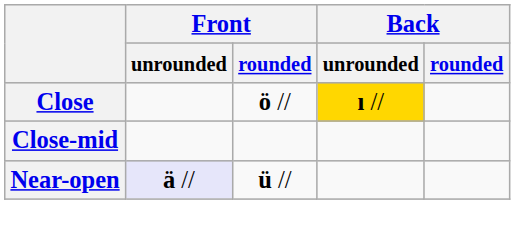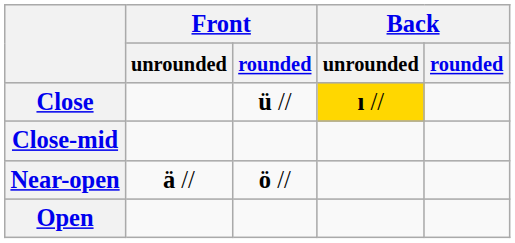Close | Front / rounded: ö // -> ü //
Near-open | Front / unrounded: lavender background -> no background
Near-open | Front / rounded: ü // -> ö //
+ row: Open
